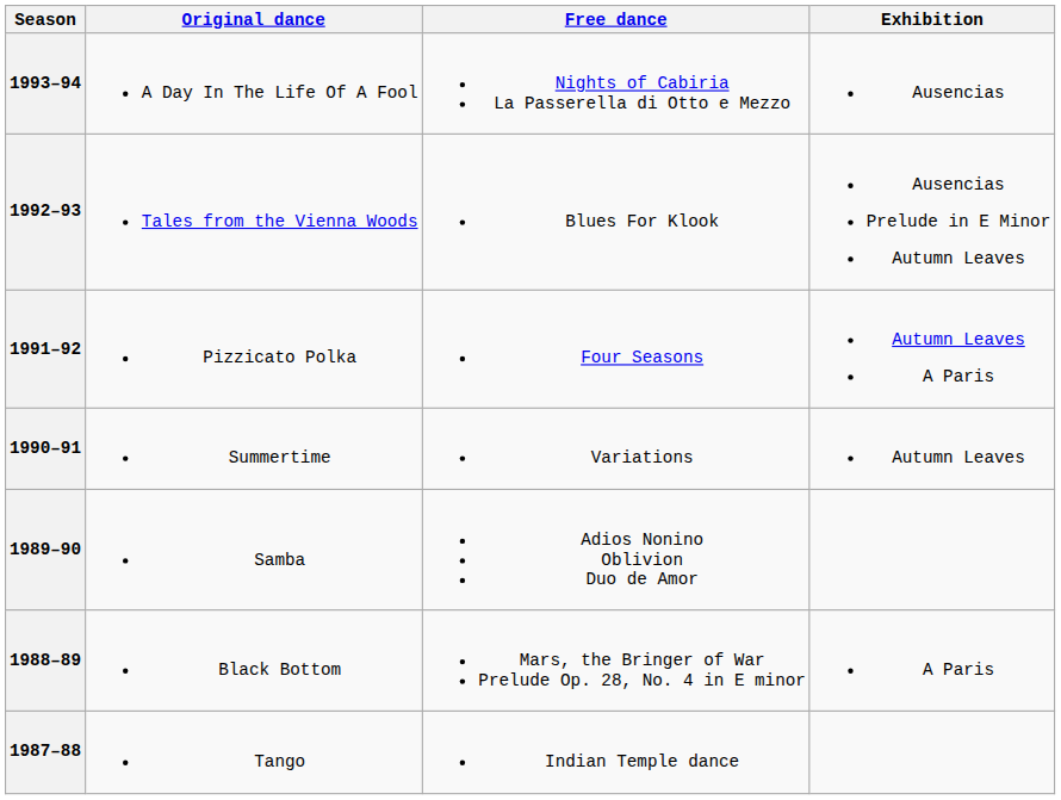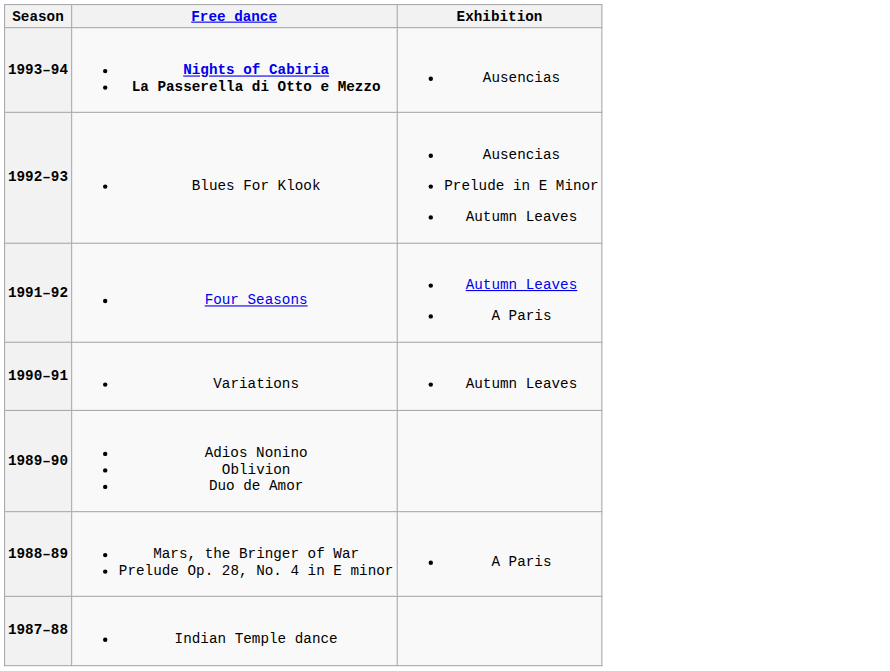- column: Original dance | A Day In The Life Of A Fool | Tales from the Vienna Woods | Pizzicato Polka | Summertime | Samba | Black Bottom | Tango
1993–94 | Free dance: normal -> bold
